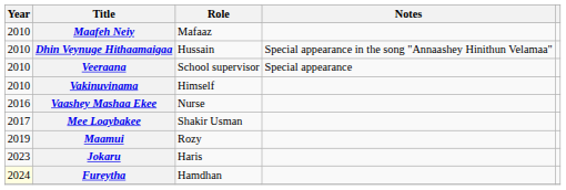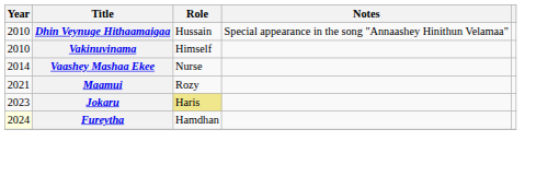- row: 2010 | Maafeh Neiy | Mafaaz
- row: 2010 | Veeraana | School supervisor | Special appearance
Vaashey Mashaa Ekee | Year: 2016 -> 2014
- row: 2017 | Mee Loaybakee | Shakir Usman
Maamui | Year: 2019 -> 2021
Jokaru | Role: no background -> khaki background
